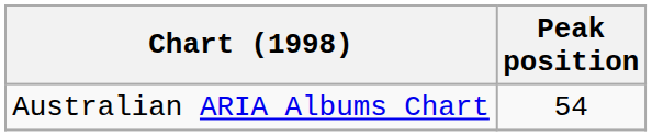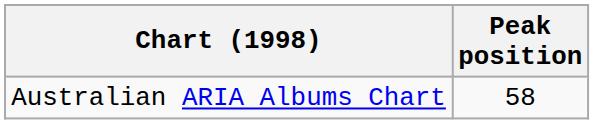Australian ARIA Albums Chart | Peak position: 54 -> 58
